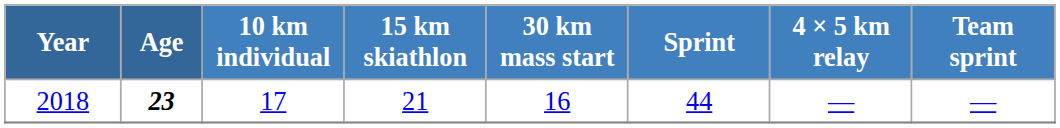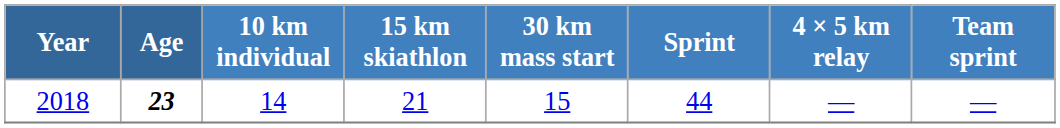2018 | 10 km individual: 17 -> 14
2018 | 30 km mass start: 16 -> 15
